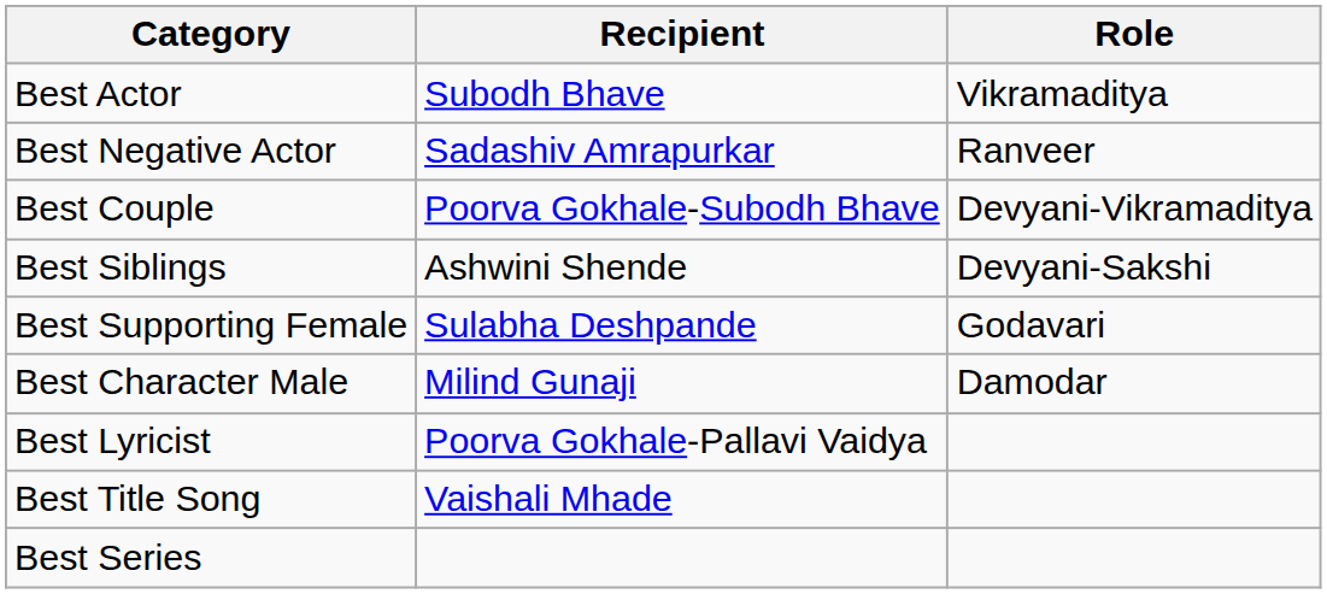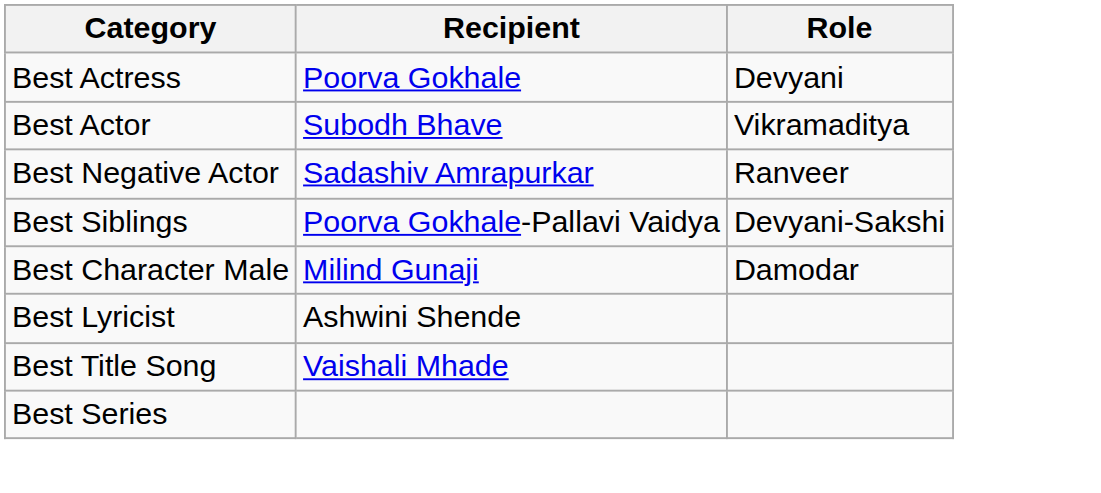+ row: Best Actress | Poorva Gokhale | Devyani
- row: Best Couple | Poorva Gokhale-Subodh Bhave | Devyani-Vikramaditya
Best Siblings | Recipient: Ashwini Shende -> Poorva Gokhale-Pallavi Vaidya
- row: Best Supporting Female | Sulabha Deshpande | Godavari
Best Lyricist | Recipient: Poorva Gokhale-Pallavi Vaidya -> Ashwini Shende
